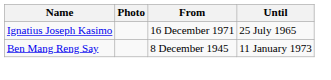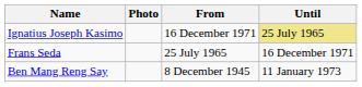Ignatius Joseph Kasimo | Until: no background -> khaki background
+ row: Frans Seda | 25 July 1965 | 16 December 1971
